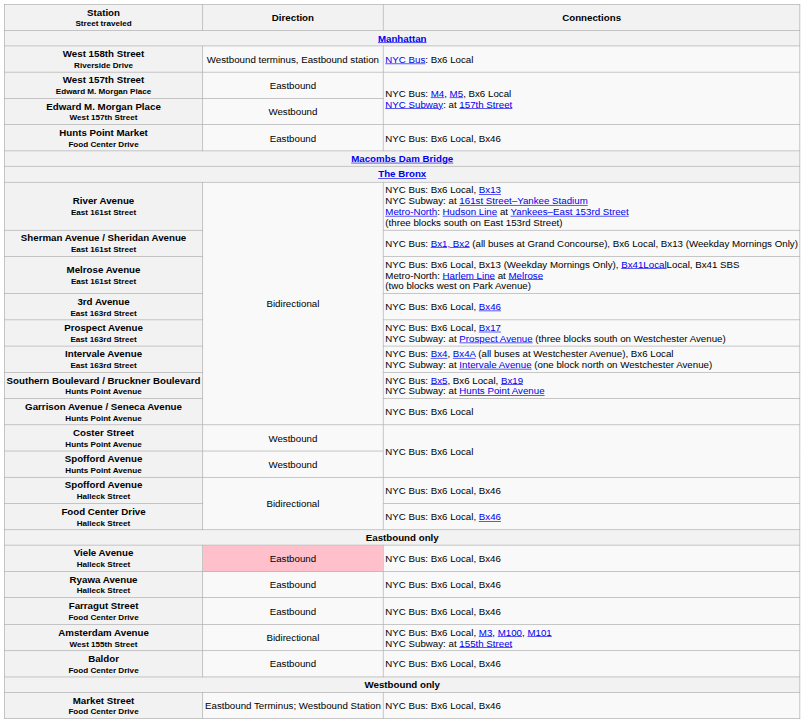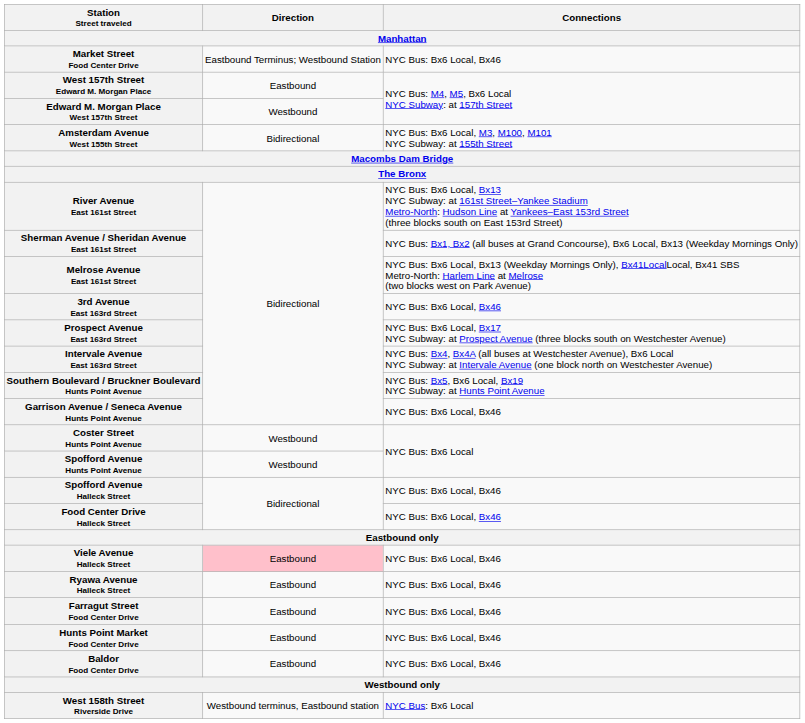rows swapped: West 158th Street Riverside Drive <-> Market Street Food Center Drive
rows swapped: Amsterdam Avenue West 155th Street <-> Hunts Point Market Food Center Drive
Garrison Avenue / Seneca Avenue Hunts Point Avenue | Connections: NYC Bus: Bx6 Local -> NYC Bus: Bx6 Local, Bx46
